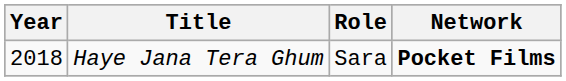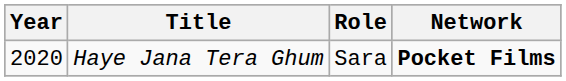Haye Jana Tera Ghum | Year: 2018 -> 2020
